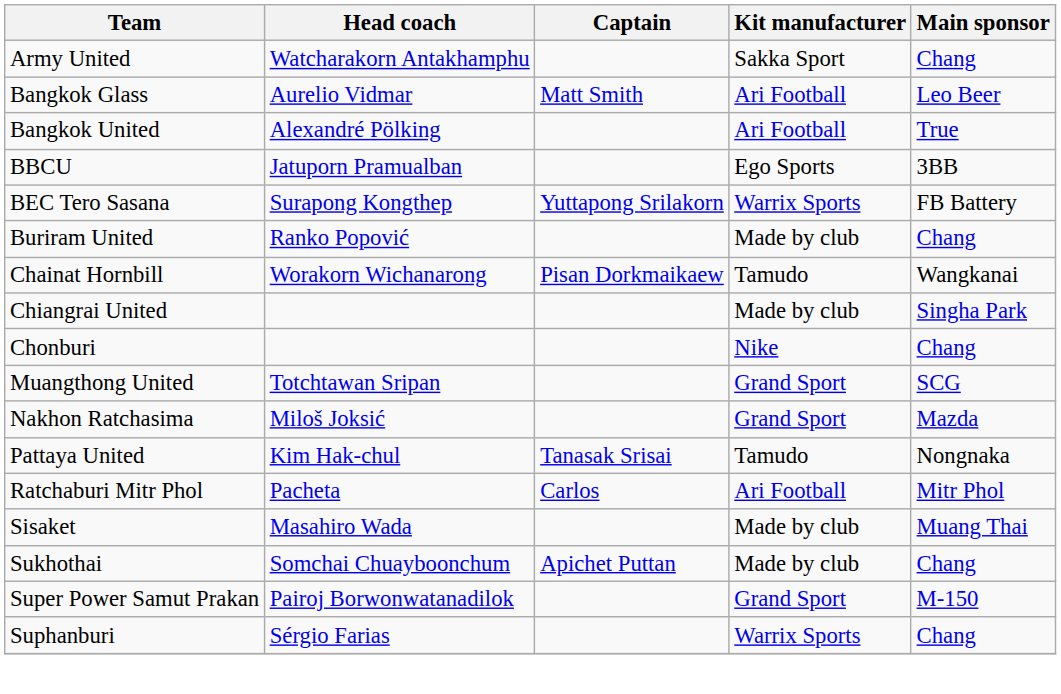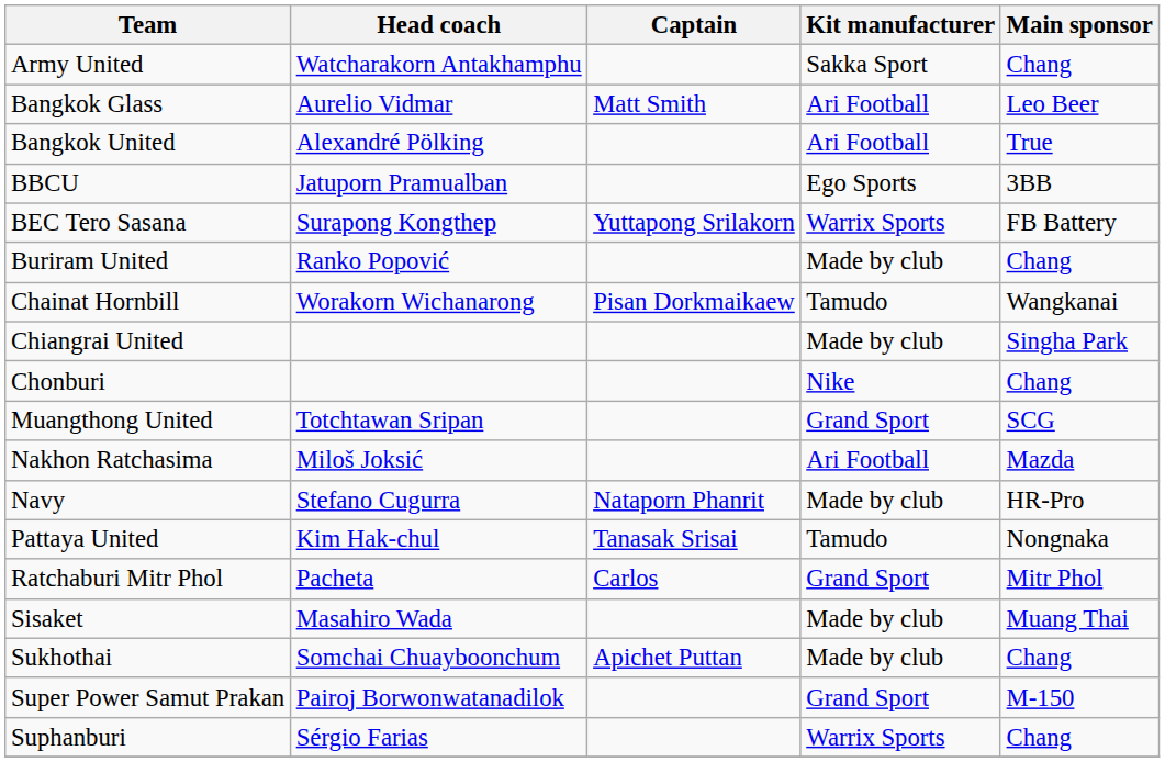Nakhon Ratchasima | Kit manufacturer: Grand Sport -> Ari Football
+ row: Navy | Stefano Cugurra | Nataporn Phanrit | Made by club | HR-Pro
Ratchaburi Mitr Phol | Kit manufacturer: Ari Football -> Grand Sport
